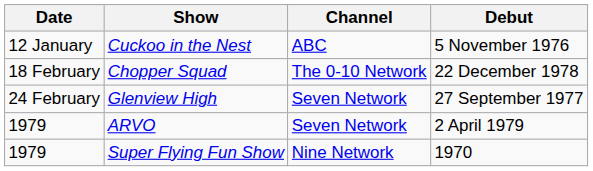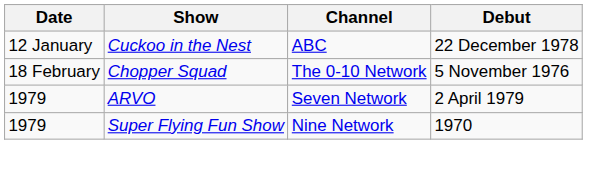Cuckoo in the Nest | Debut: 5 November 1976 -> 22 December 1978
Chopper Squad | Debut: 22 December 1978 -> 5 November 1976
- row: 24 February | Glenview High | Seven Network | 27 September 1977
